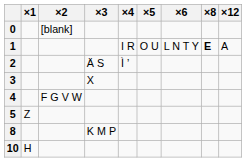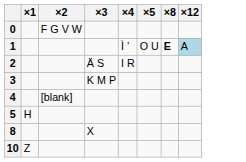- column: ×6 | L N T Y
0 | ×2: [blank] -> F G V W
1 | ×4: I R -> Ì ʼ
1 | ×12: no background -> lightblue background
2 | ×4: Ì ʼ -> I R
3 | ×3: X -> K M P
4 | ×2: F G V W -> [blank]
5 | ×1: Z -> H
8 | ×3: K M P -> X
10 | ×1: H -> Z
